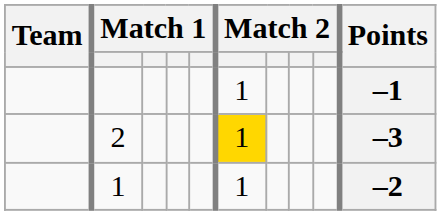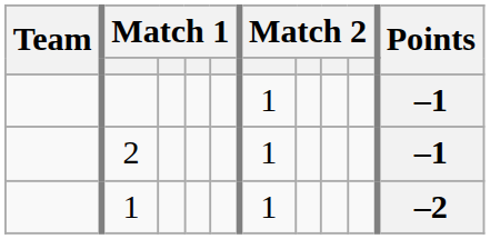2 | column 6: gold background -> no background
2 | Points: –3 -> –1
